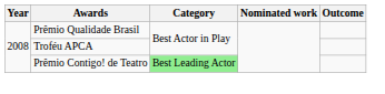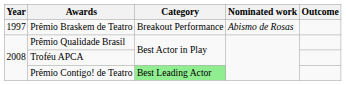+ row: 1997 | Prêmio Braskem de Teatro | Breakout Performance | Abismo de Rosas
